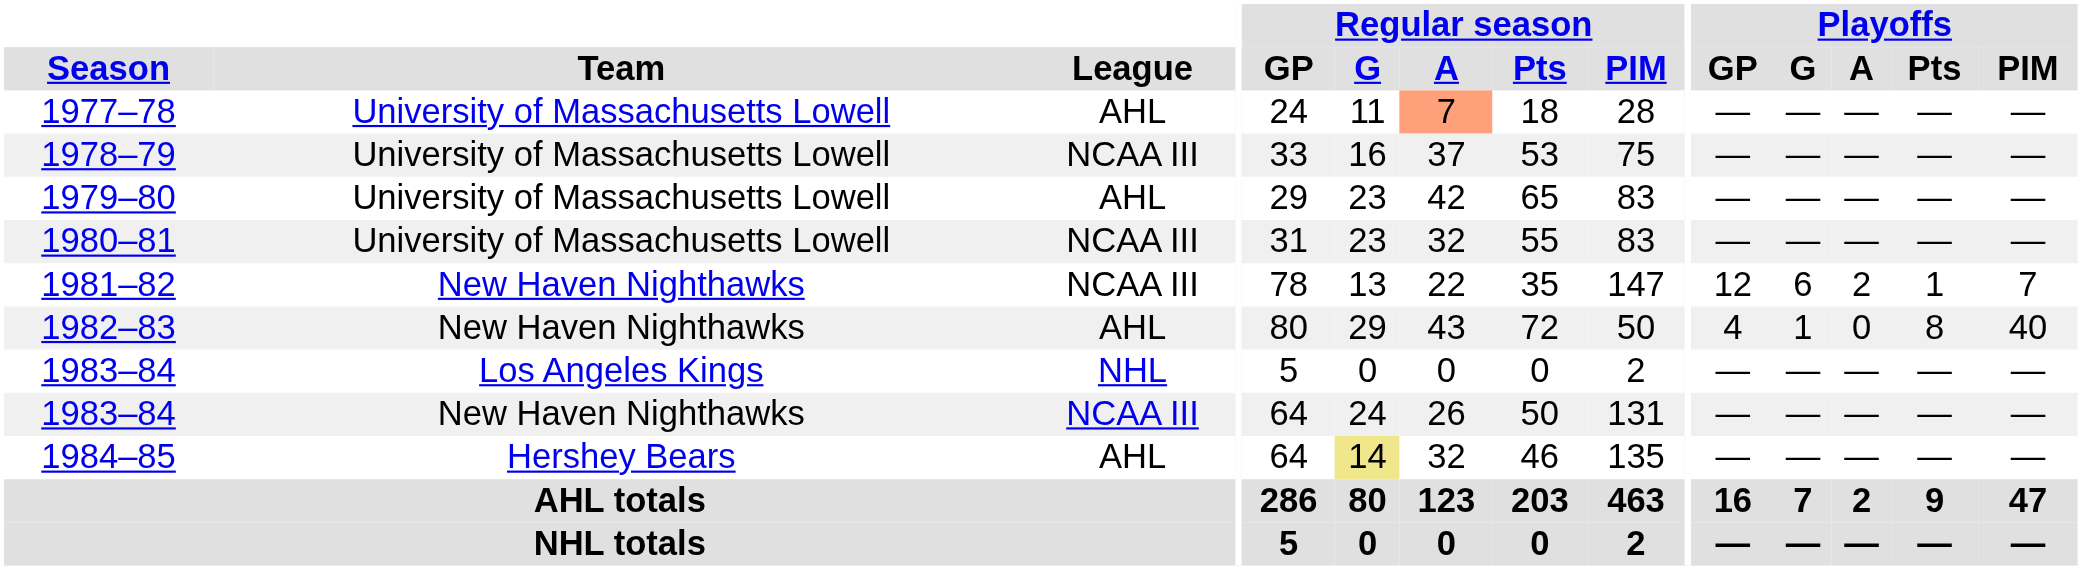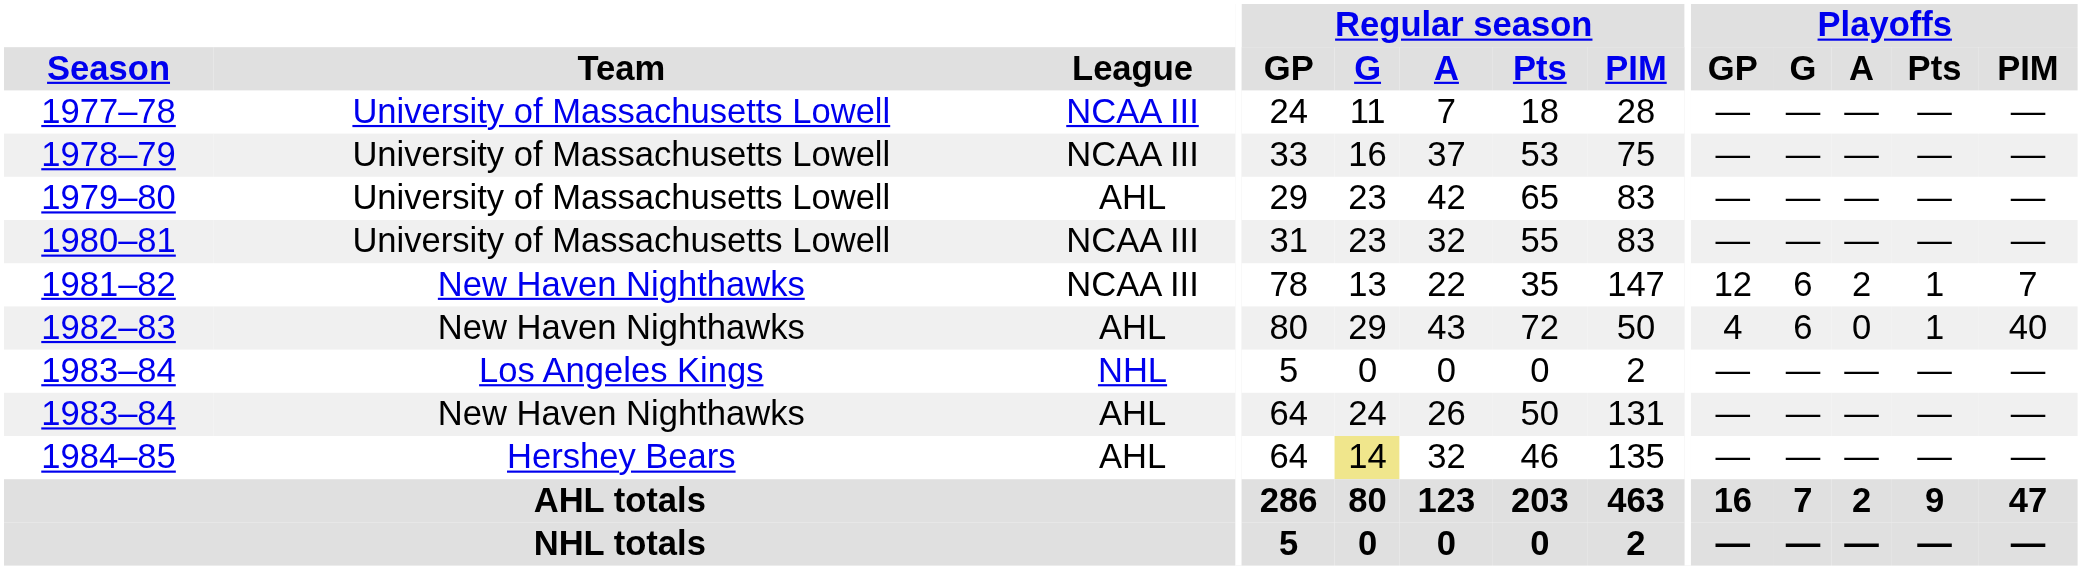1977–78 | League: AHL -> NCAA III
1977–78 | Regular season / A: lightsalmon background -> no background
1982–83 | Playoffs / G: 1 -> 6
1982–83 | Playoffs / Pts: 8 -> 1
1983–84 / New Haven Nighthawks | League: NCAA III -> AHL
